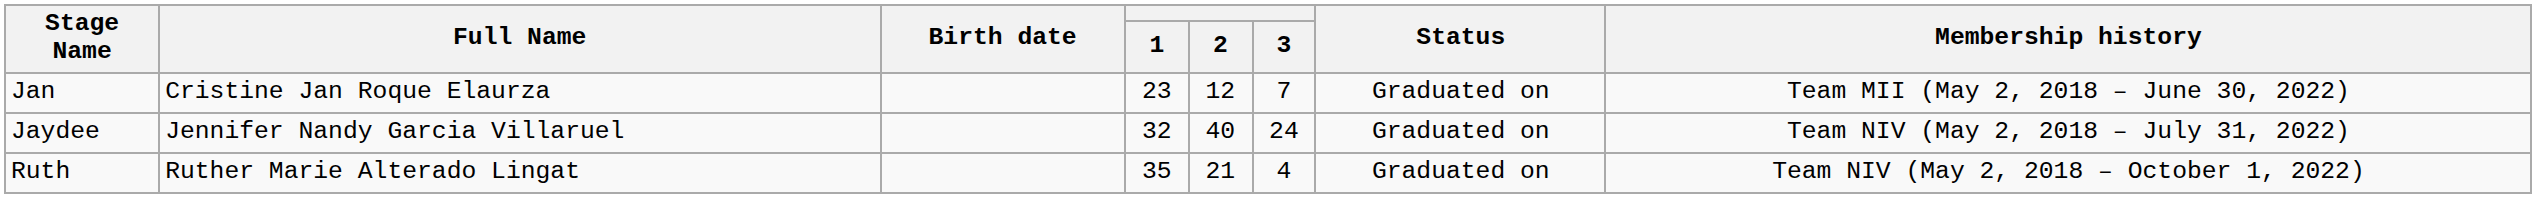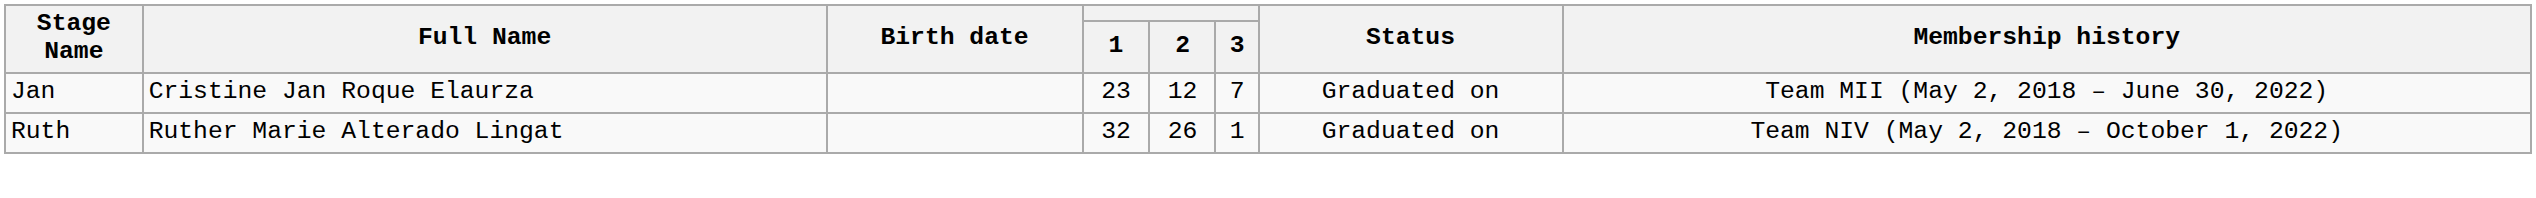- row: Jaydee | Jennifer Nandy Garcia Villaruel | 32 | 40 | 24 | Graduated on | Team NIV (May 2, 2018 – July 31, 2022)
Ruth | 1: 35 -> 32
Ruth | 2: 21 -> 26
Ruth | 3: 4 -> 1
